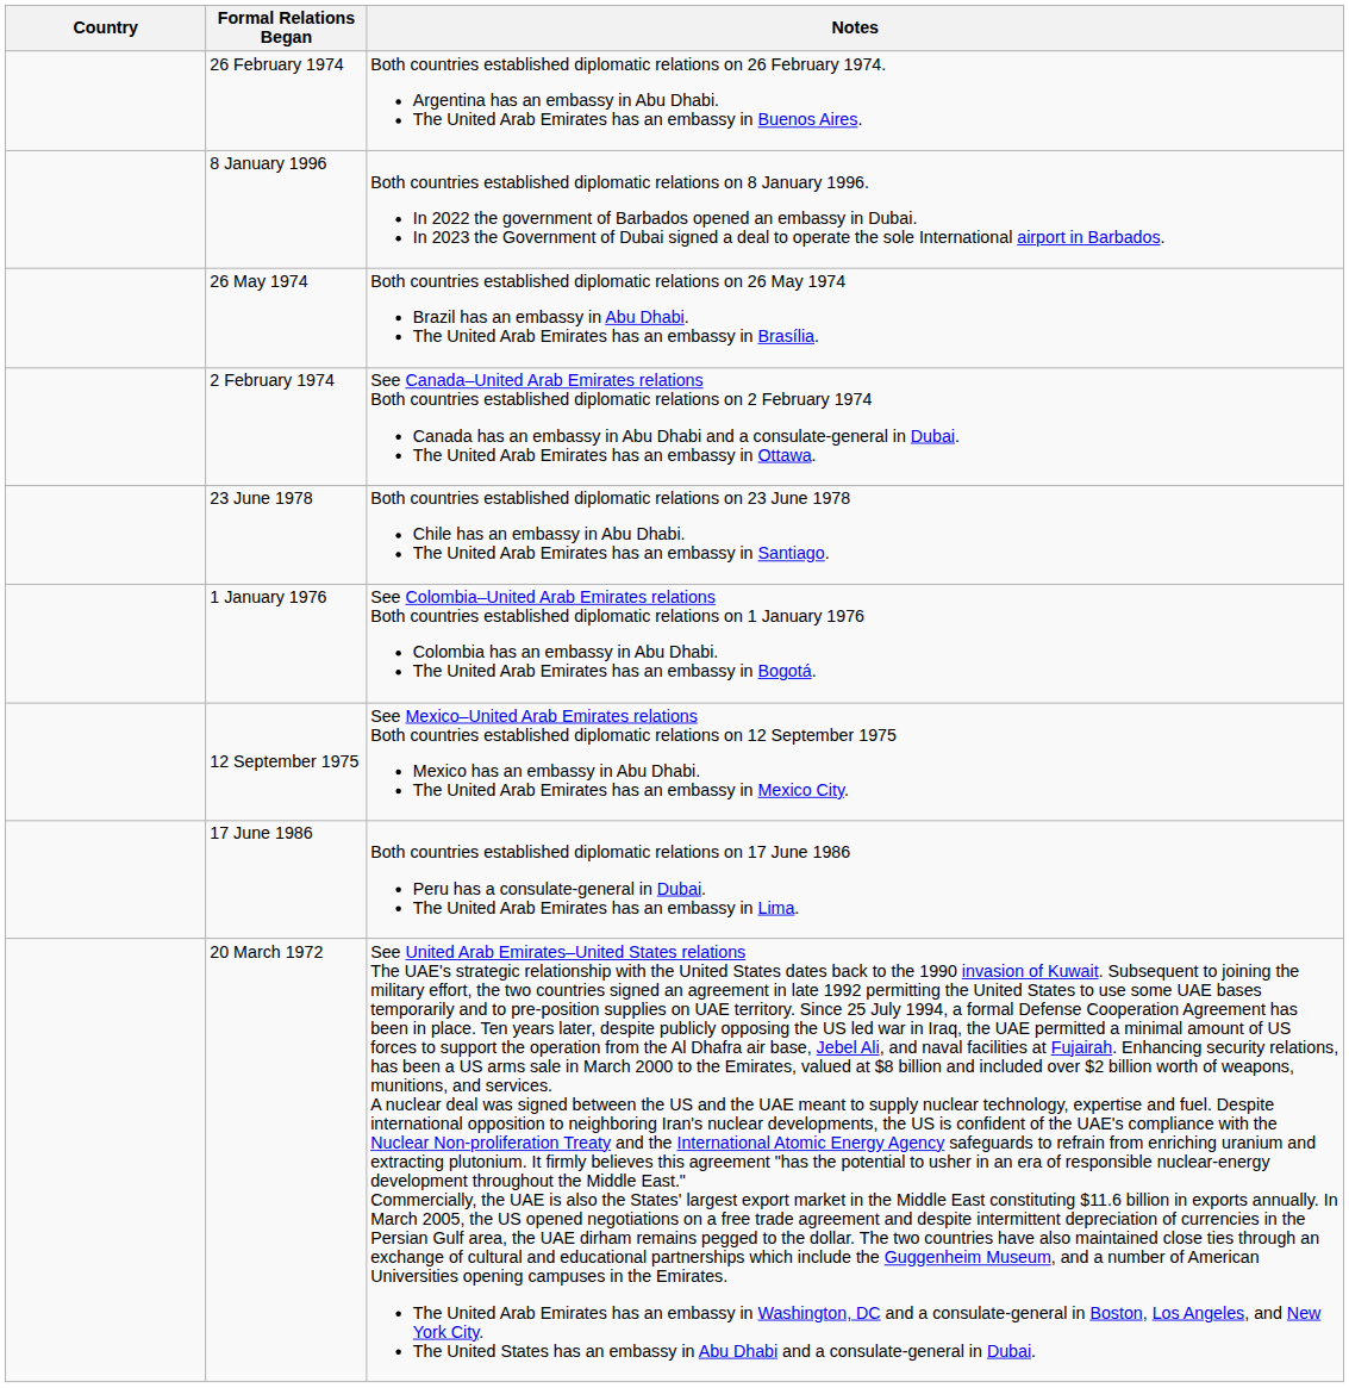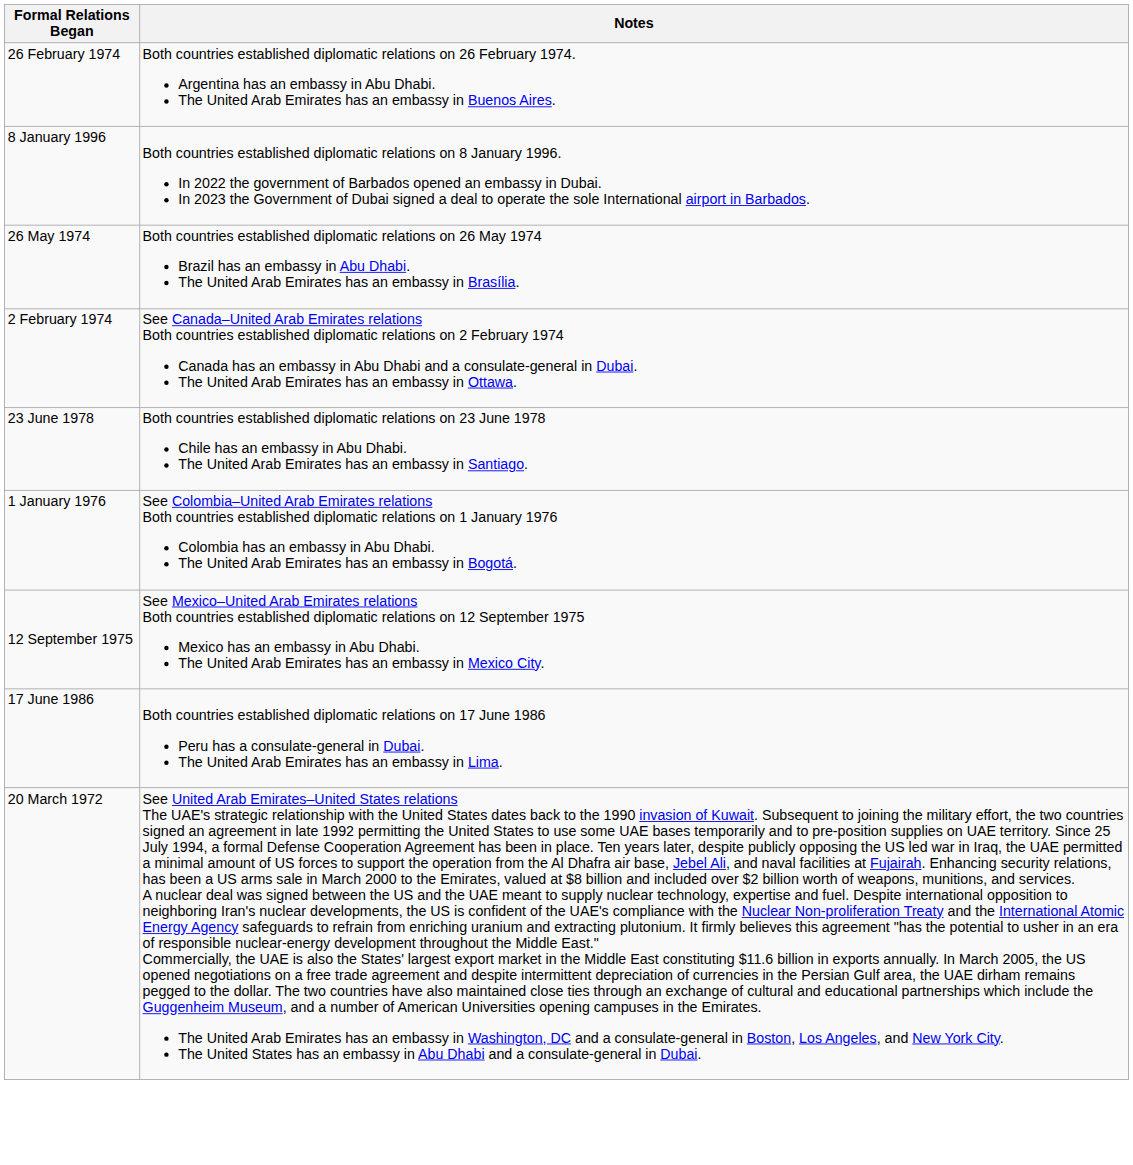- column: Country
